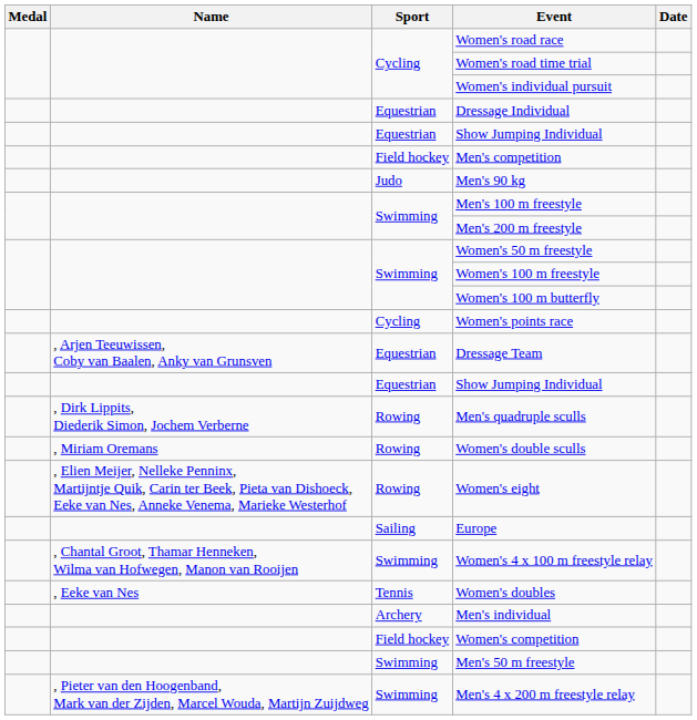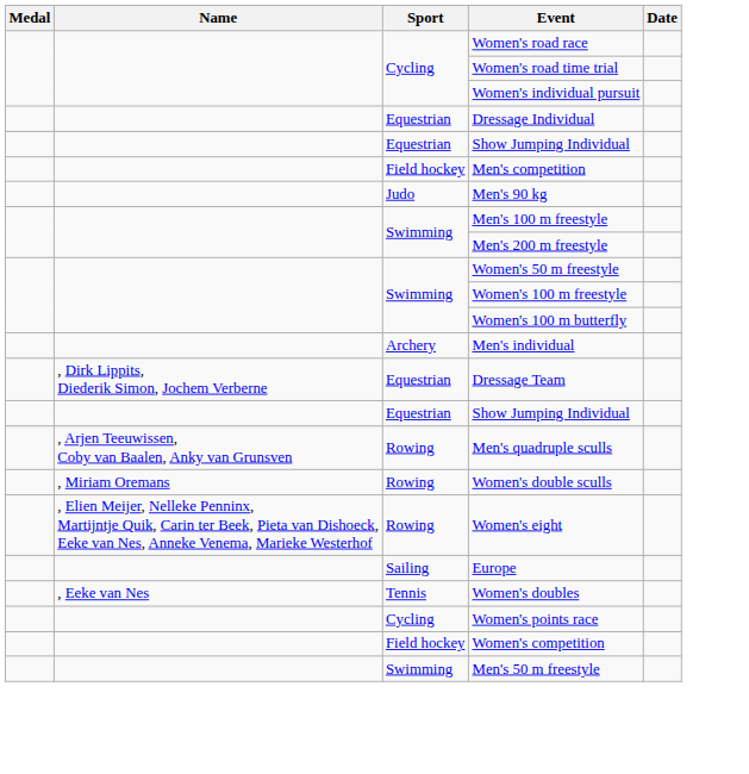rows swapped: Women's points race <-> Men's individual
Dressage Team | Name: , Arjen Teeuwissen, Coby van Baalen, Anky van Grunsven -> , Dirk Lippits, Diederik Simon, Jochem Verberne
Men's quadruple sculls | Name: , Dirk Lippits, Diederik Simon, Jochem Verberne -> , Arjen Teeuwissen, Coby van Baalen, Anky van Grunsven
- row: , Chantal Groot, Thamar Henneken, Wilma van Hofwegen, Manon van Rooijen | Swimming | Women's 4 x 100 m freestyle relay
- row: , Pieter van den Hoogenband, Mark van der Zijden, Marcel Wouda, Martijn Zuijdweg | Swimming | Men's 4 x 200 m freestyle relay
